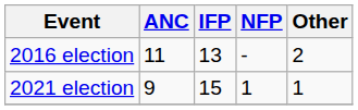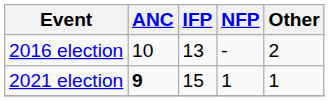2016 election | ANC: 11 -> 10
2021 election | ANC: normal -> bold
